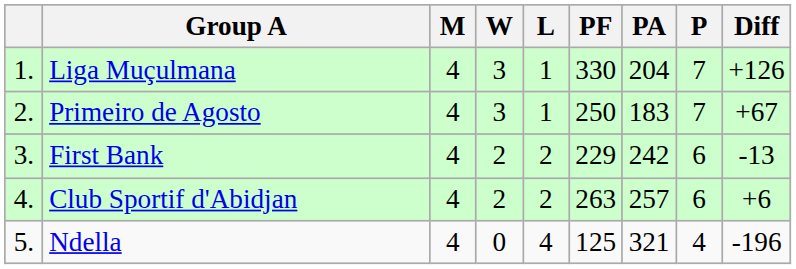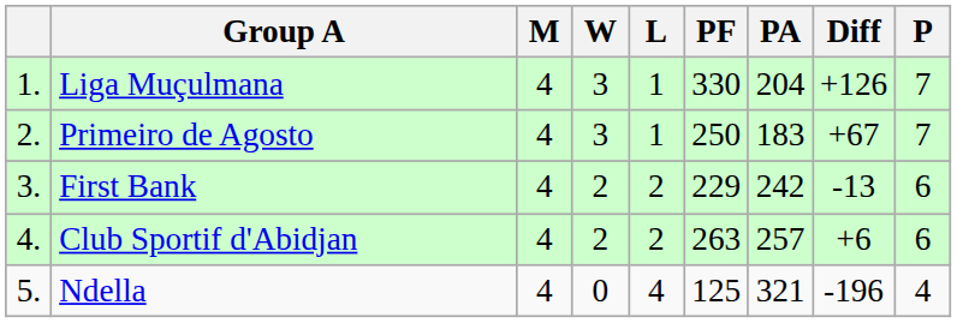columns swapped: Diff <-> P
